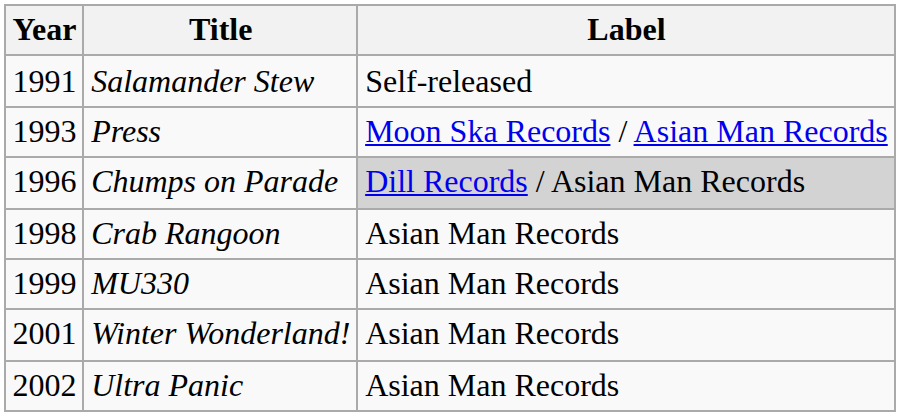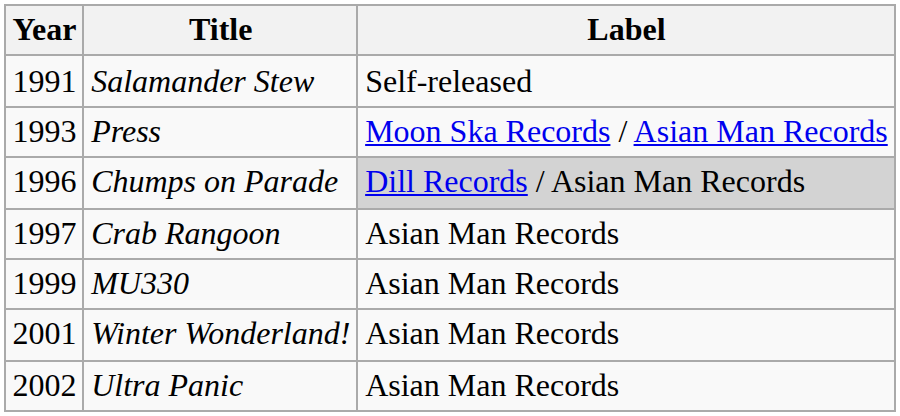Crab Rangoon | Year: 1998 -> 1997
